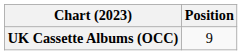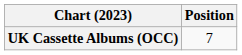UK Cassette Albums (OCC) | Position: 9 -> 7
